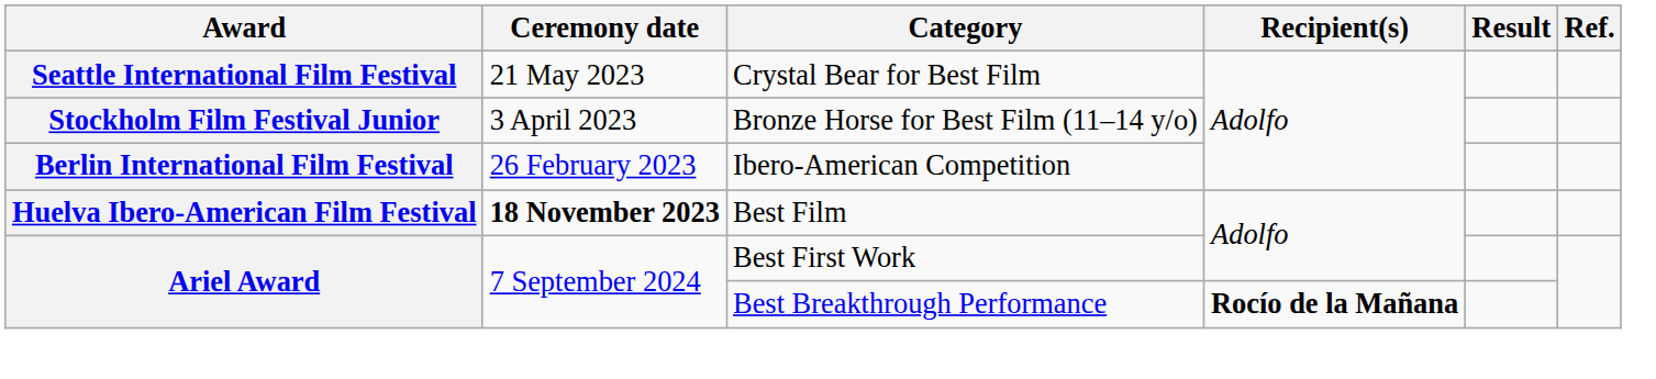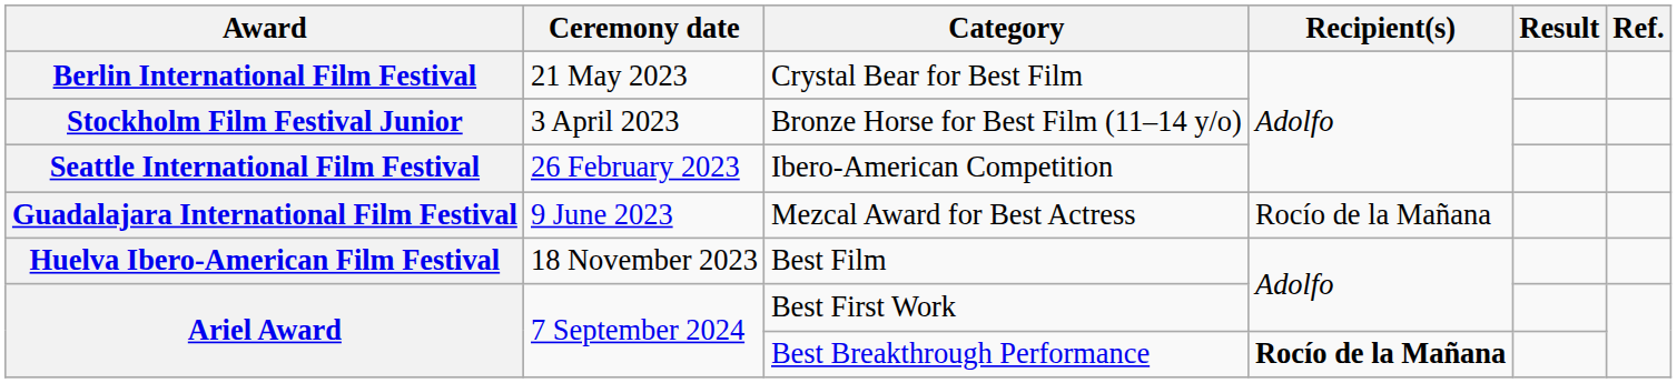Crystal Bear for Best Film | Award: Seattle International Film Festival -> Berlin International Film Festival
Ibero-American Competition | Award: Berlin International Film Festival -> Seattle International Film Festival
+ row: Guadalajara International Film Festival | 9 June 2023 | Mezcal Award for Best Actress | Rocío de la Mañana
Best Film | Ceremony date: bold -> normal
